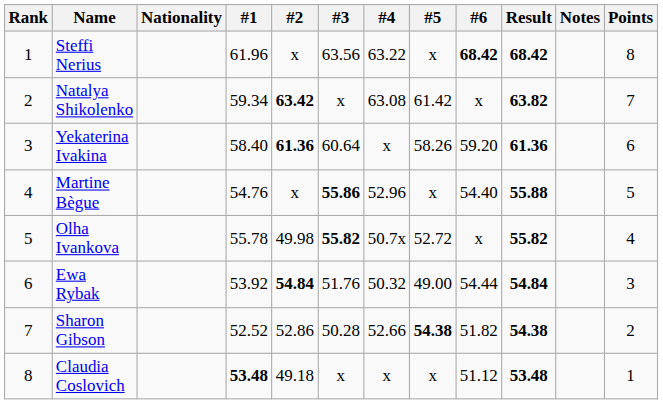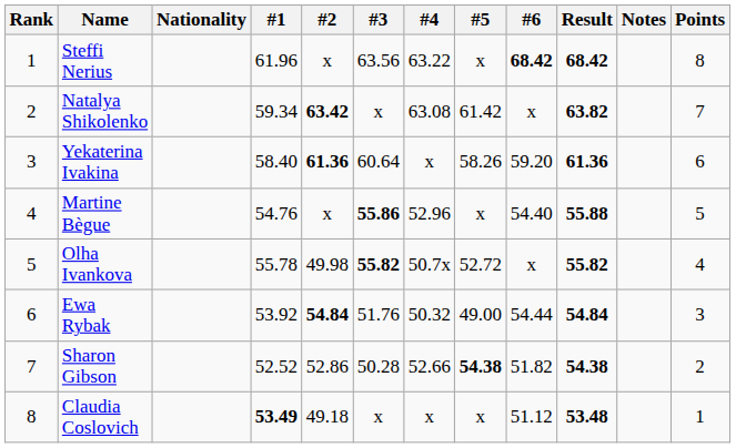Claudia Coslovich | #1: 53.48 -> 53.49
